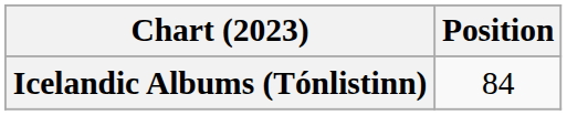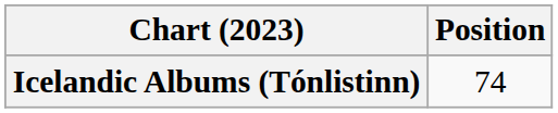Icelandic Albums (Tónlistinn) | Position: 84 -> 74
